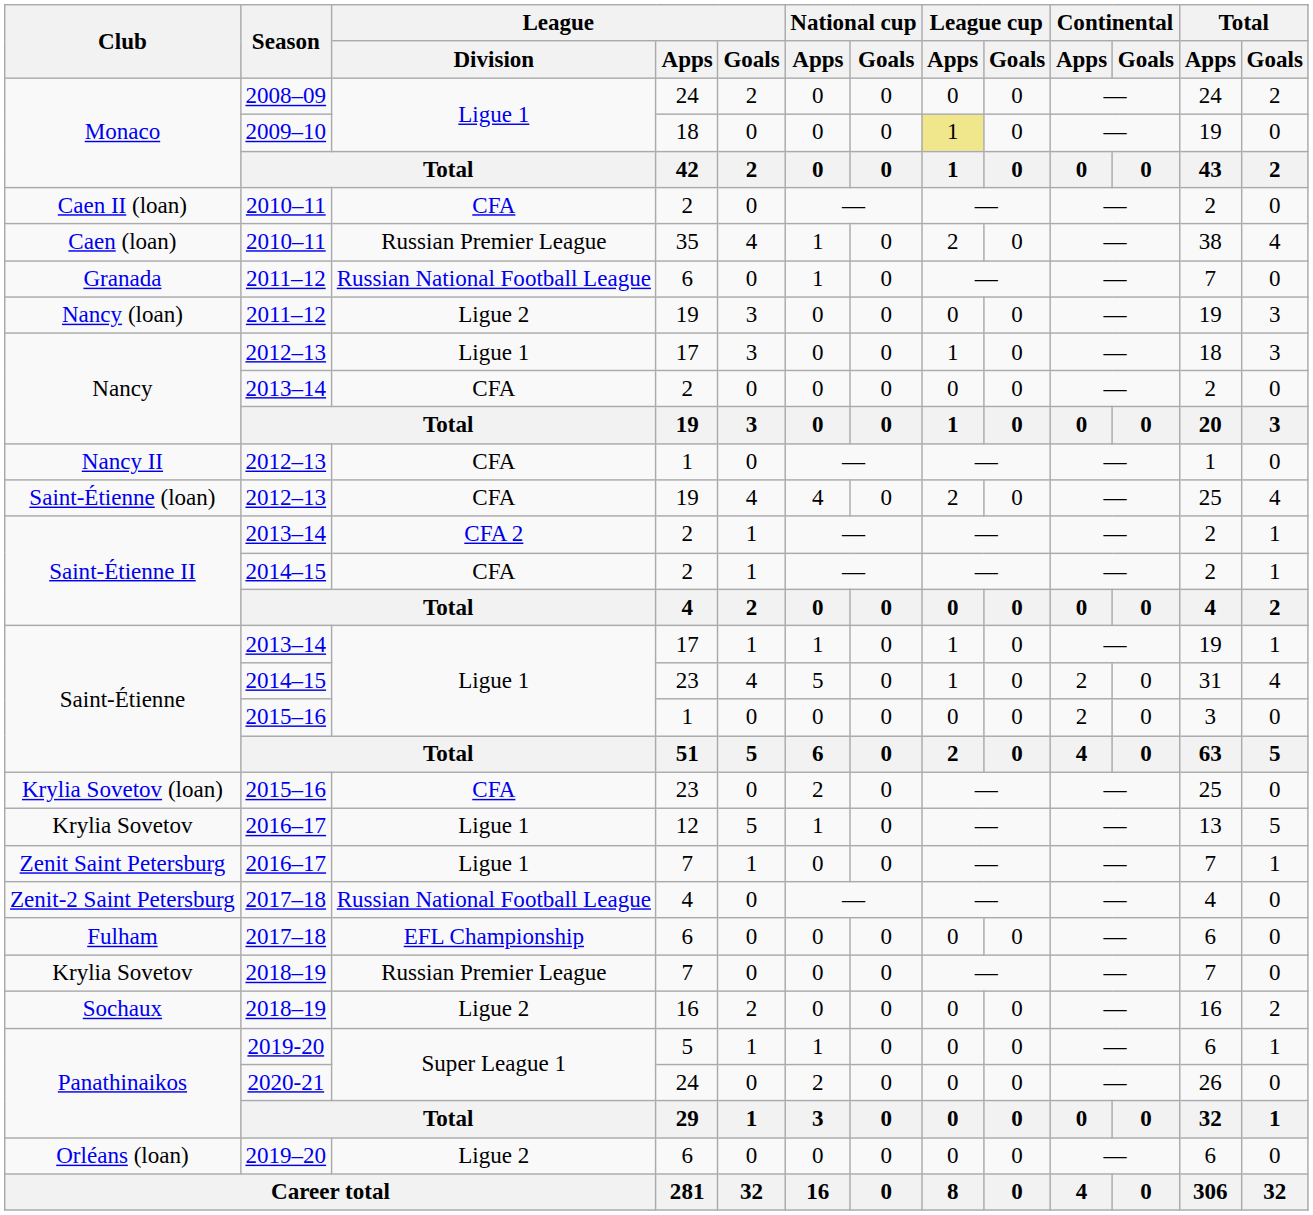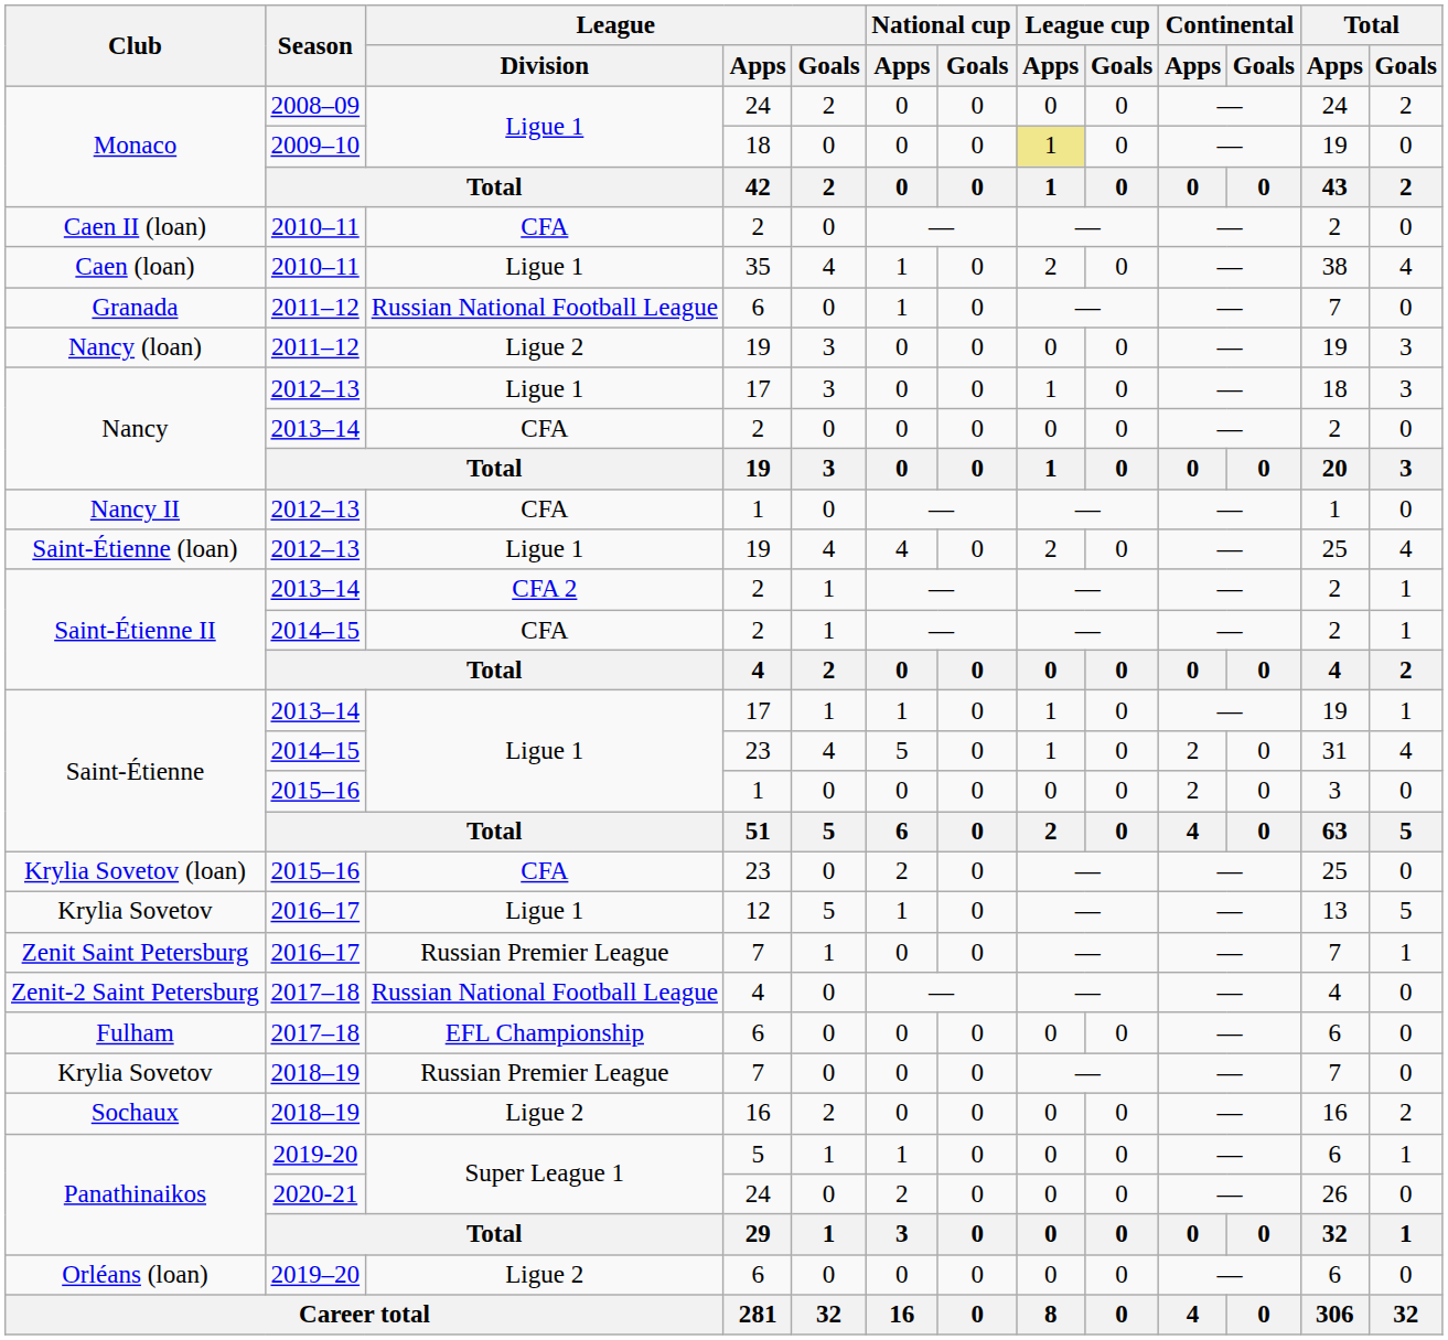Caen (loan) | League / Division: Russian Premier League -> Ligue 1
Saint-Étienne (loan) | League / Division: CFA -> Ligue 1
Zenit Saint Petersburg | League / Division: Ligue 1 -> Russian Premier League
